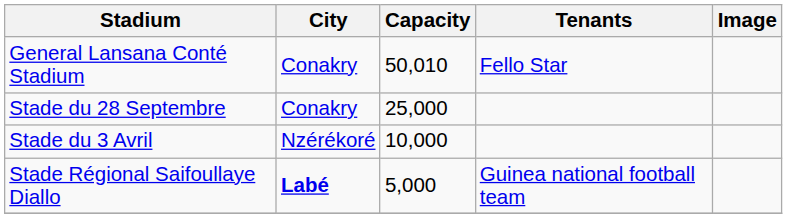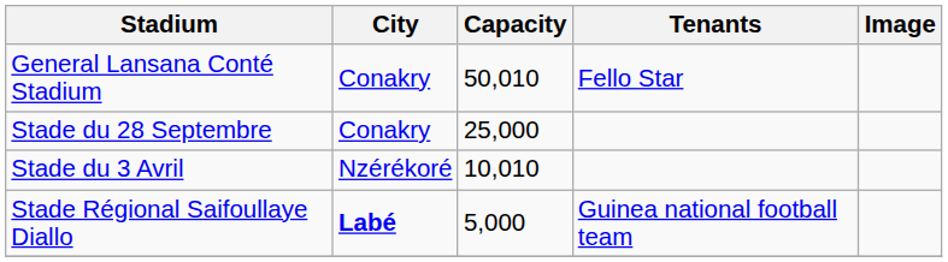Stade du 3 Avril | Capacity: 10,000 -> 10,010
